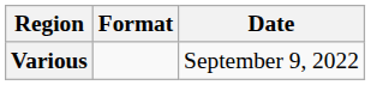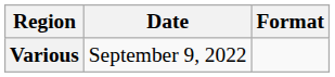columns swapped: Format <-> Date
